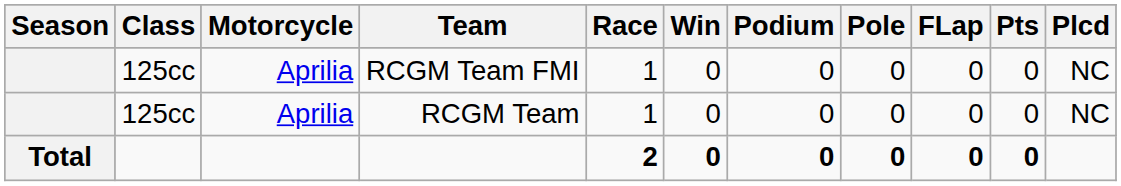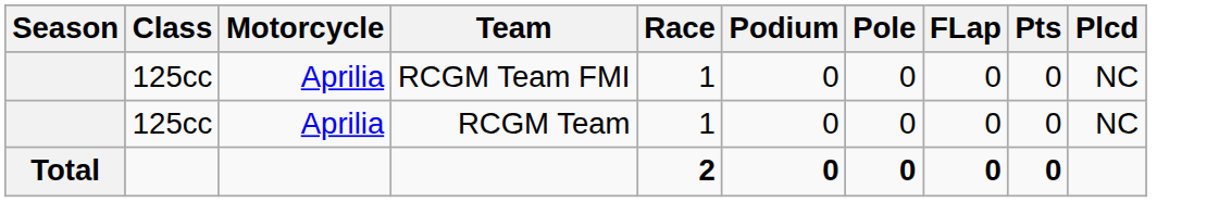- column: Win | 0 | 0 | 0
